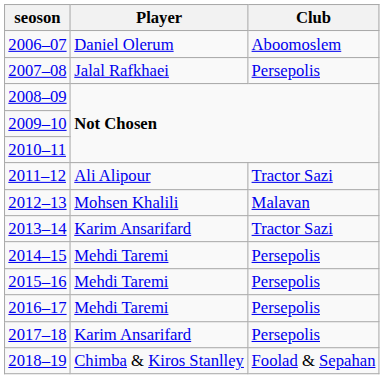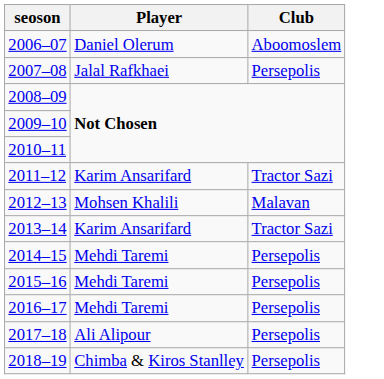2011–12 | Player: Ali Alipour -> Karim Ansarifard
2017–18 | Player: Karim Ansarifard -> Ali Alipour
2018–19 | Club: Foolad & Sepahan -> Persepolis
